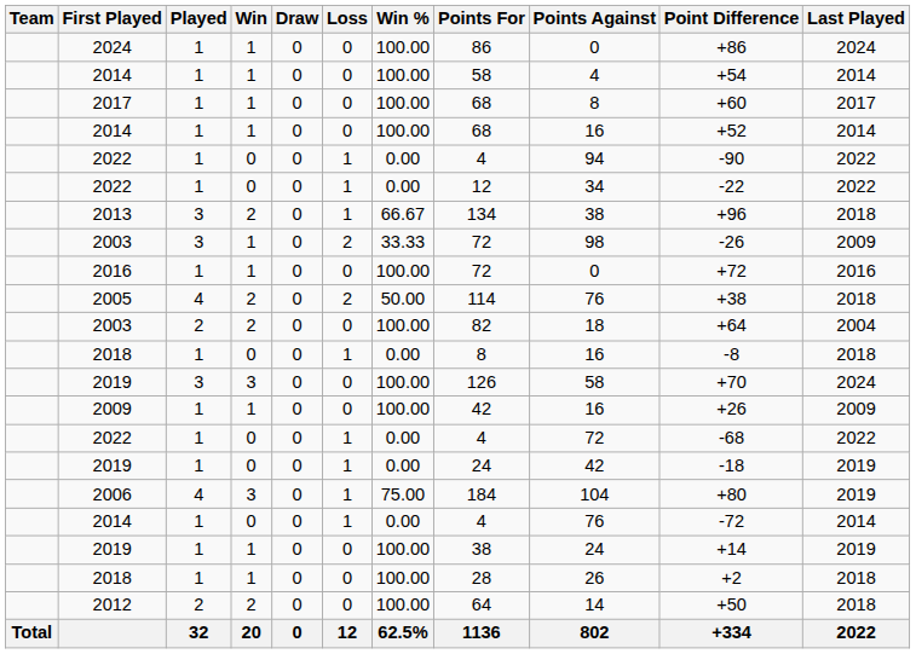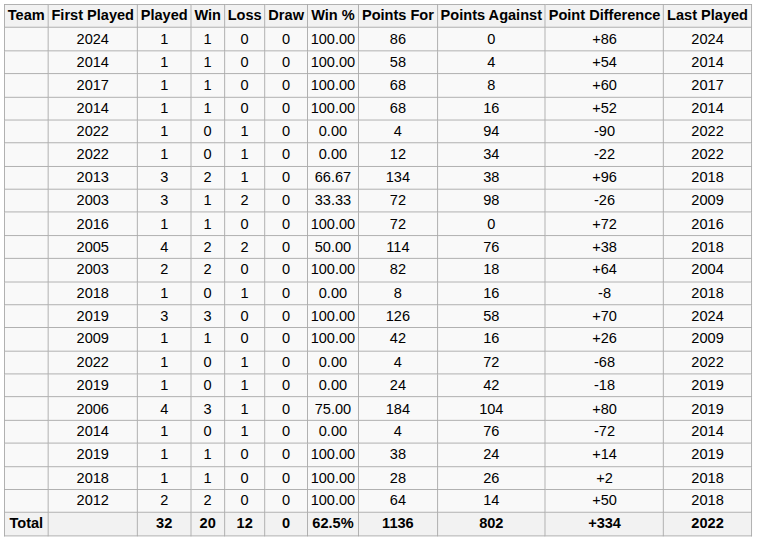columns swapped: Draw <-> Loss
